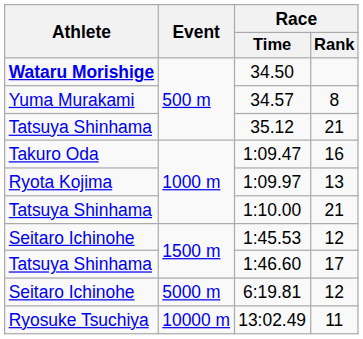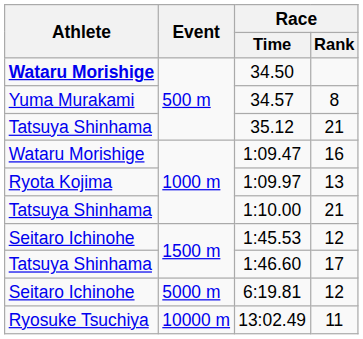1:09.47 | Athlete: Takuro Oda -> Wataru Morishige
